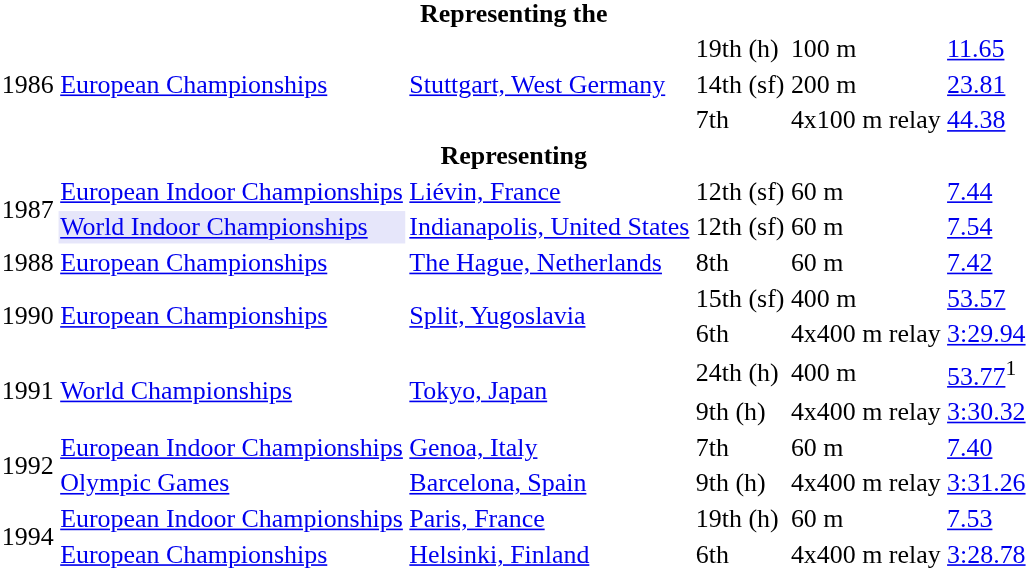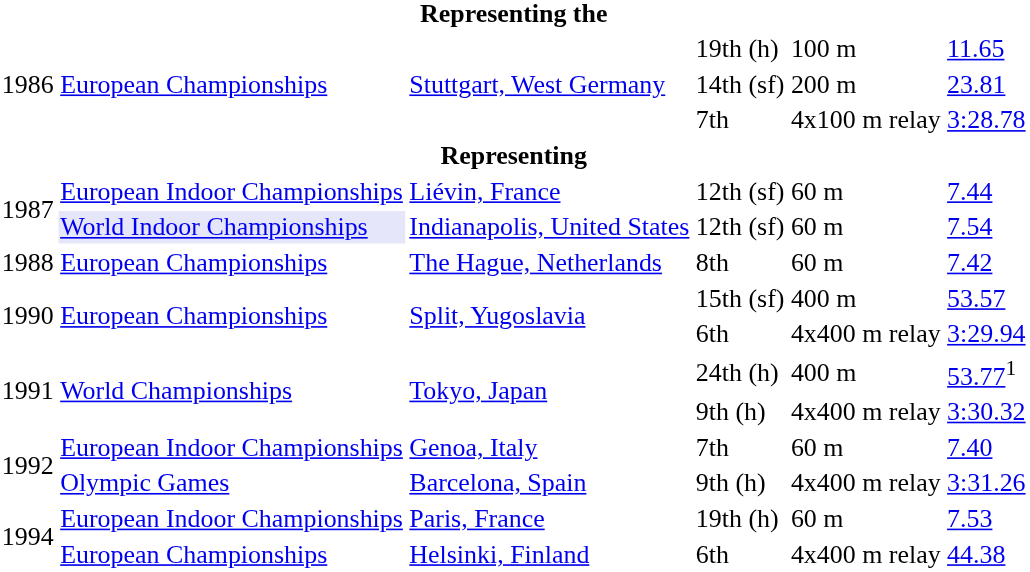Stuttgart, West Germany / 7th | column 6: 44.38 -> 3:28.78
Helsinki, Finland | column 6: 3:28.78 -> 44.38
